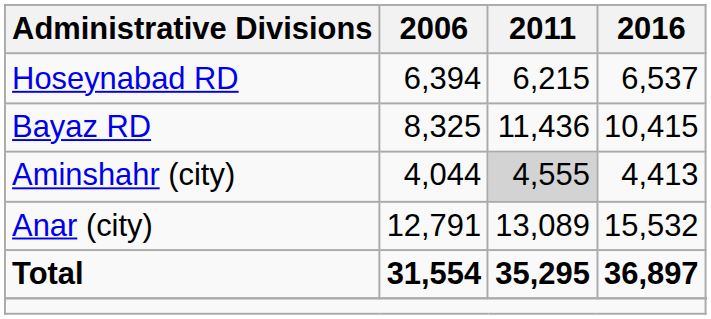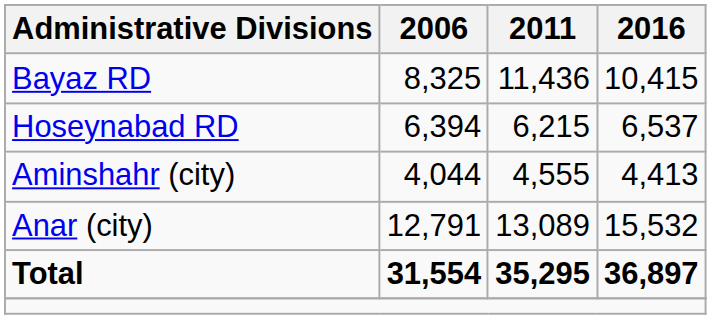rows swapped: Bayaz RD <-> Hoseynabad RD
Aminshahr (city) | 2011: lightgrey background -> no background
